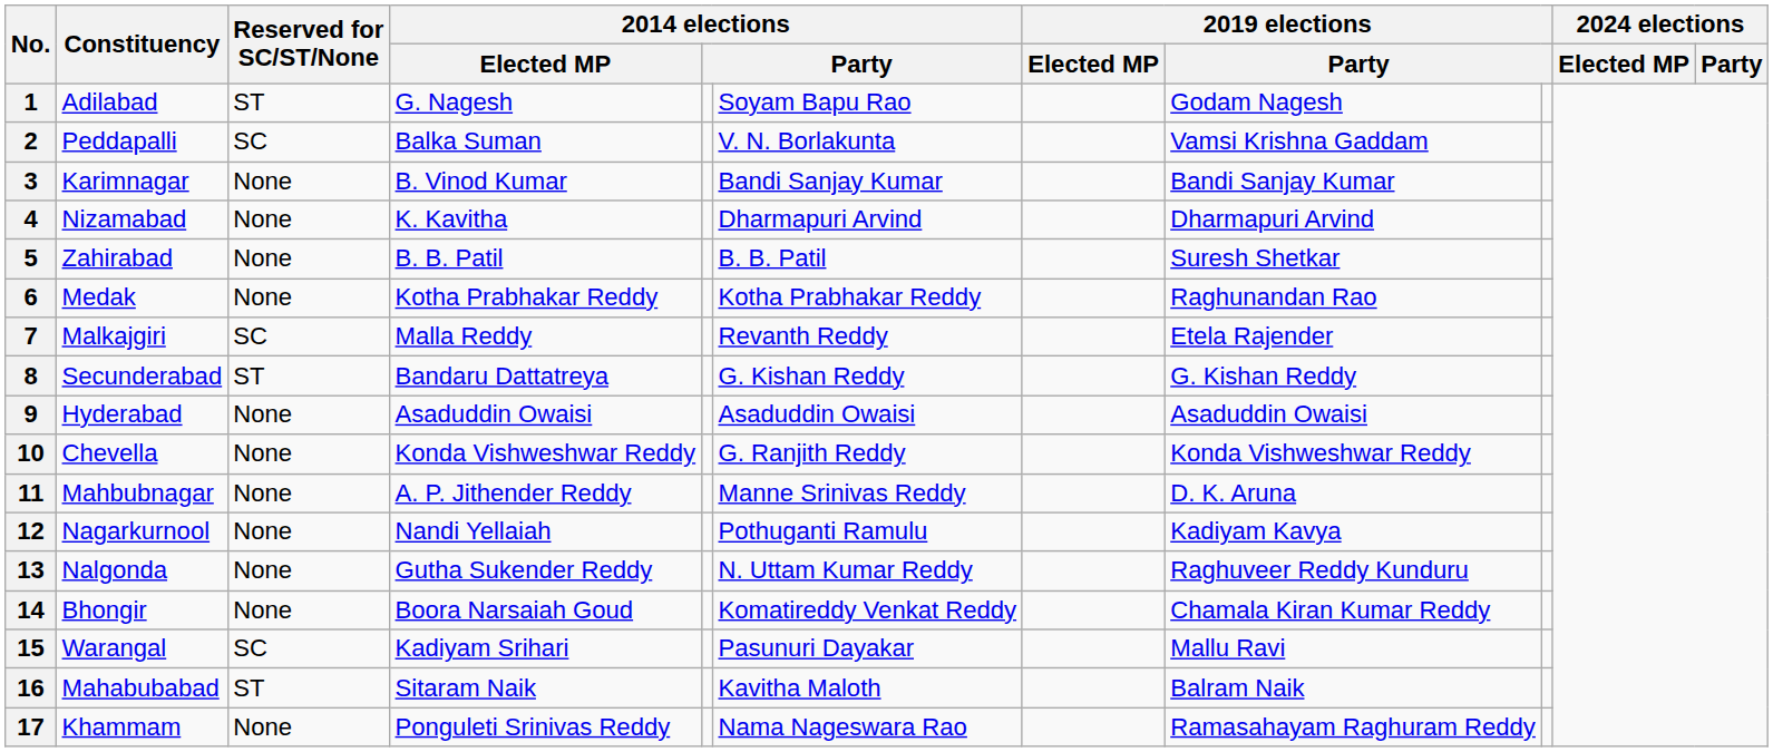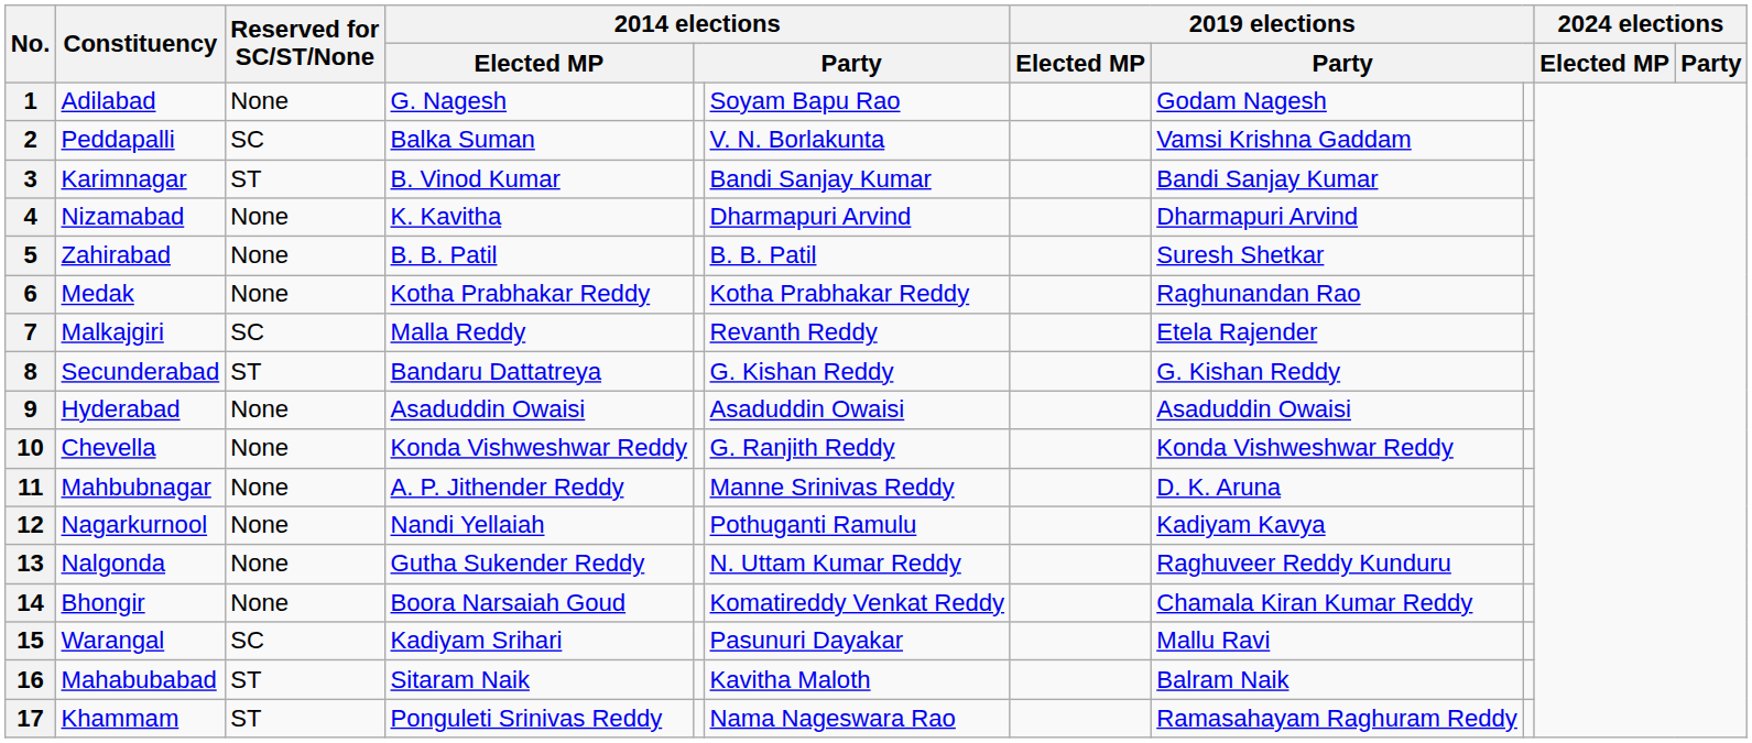1 | Reserved for SC/ST/None: ST -> None
3 | Reserved for SC/ST/None: None -> ST
17 | Reserved for SC/ST/None: None -> ST
